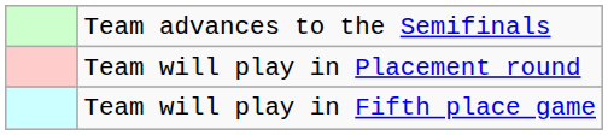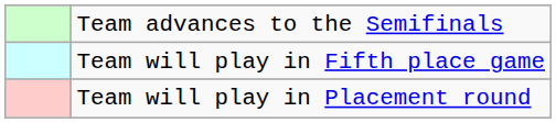rows swapped: Team will play in Fifth place game <-> Team will play in Placement round
